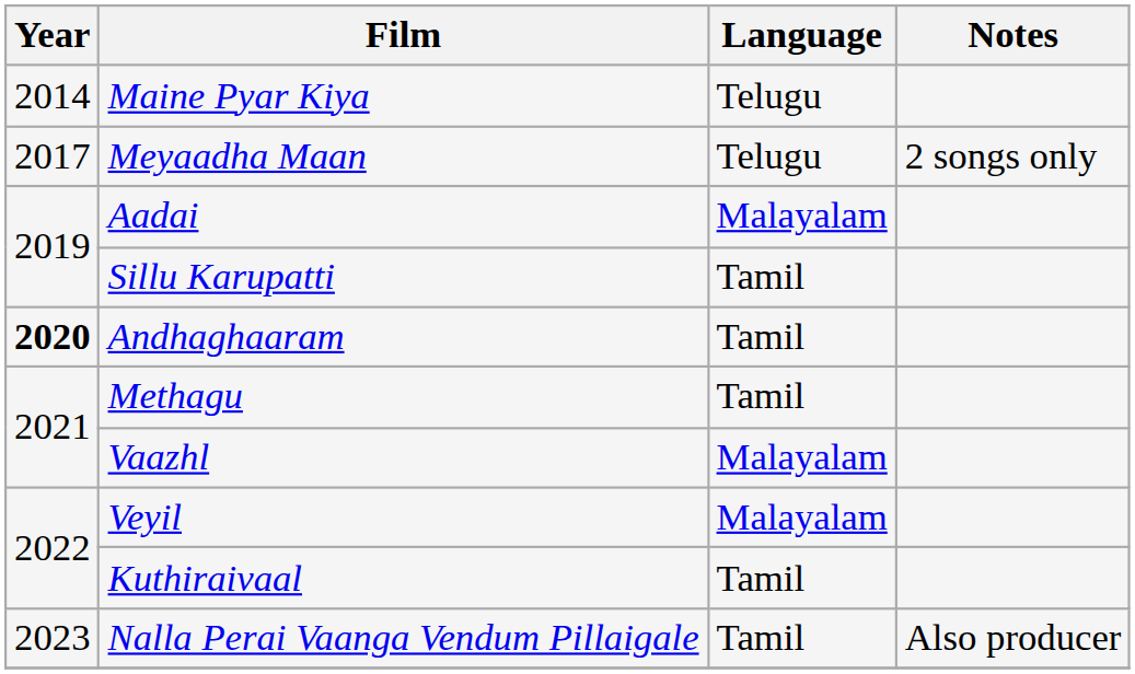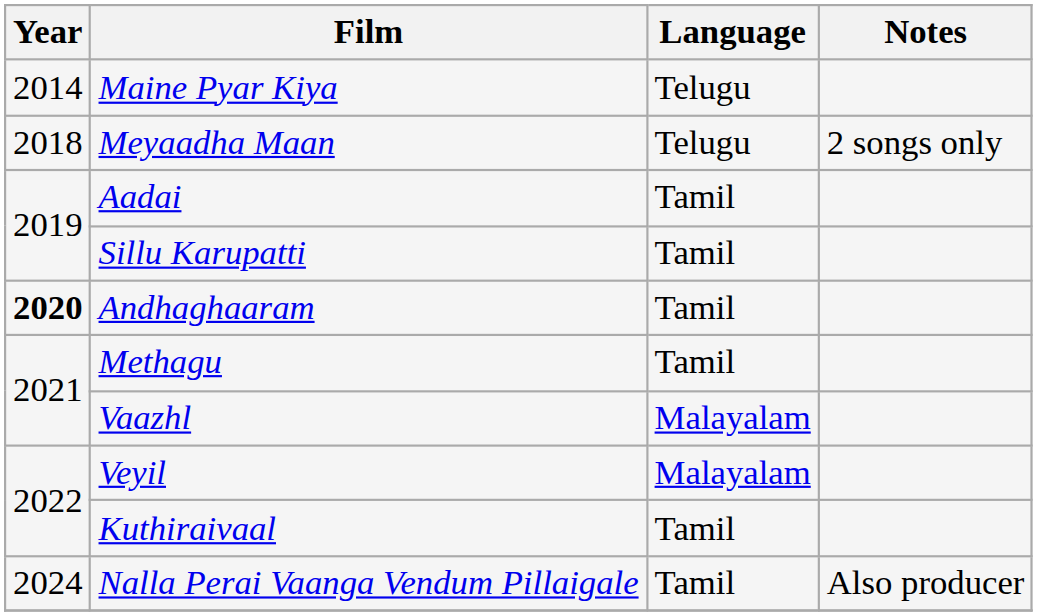Meyaadha Maan | Year: 2017 -> 2018
Aadai | Language: Malayalam -> Tamil
Nalla Perai Vaanga Vendum Pillaigale | Year: 2023 -> 2024
